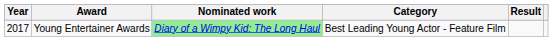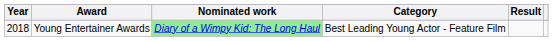Young Entertainer Awards | Year: 2017 -> 2018
